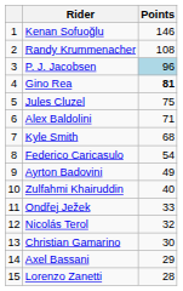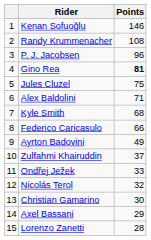P. J. Jacobsen | Points: lightblue background -> no background
Federico Caricasulo | Points: 54 -> 66
Zulfahmi Khairuddin | Points: 40 -> 37
